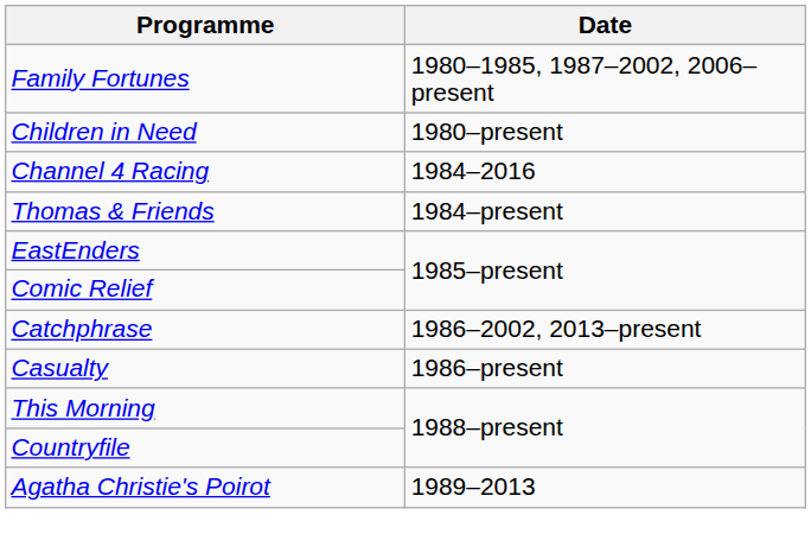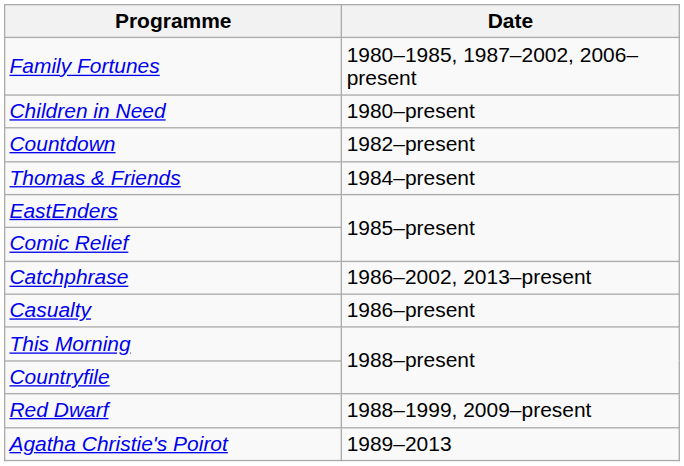+ row: Countdown | 1982–present
- row: Channel 4 Racing | 1984–2016
+ row: Red Dwarf | 1988–1999, 2009–present
